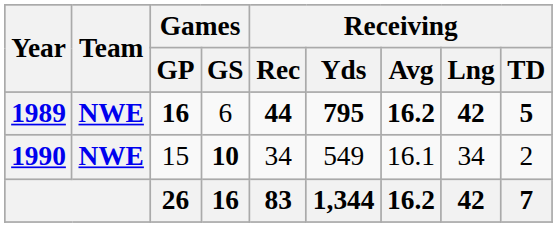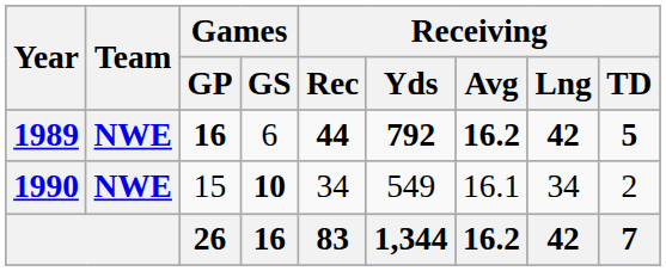1989 | Receiving / Yds: 795 -> 792
